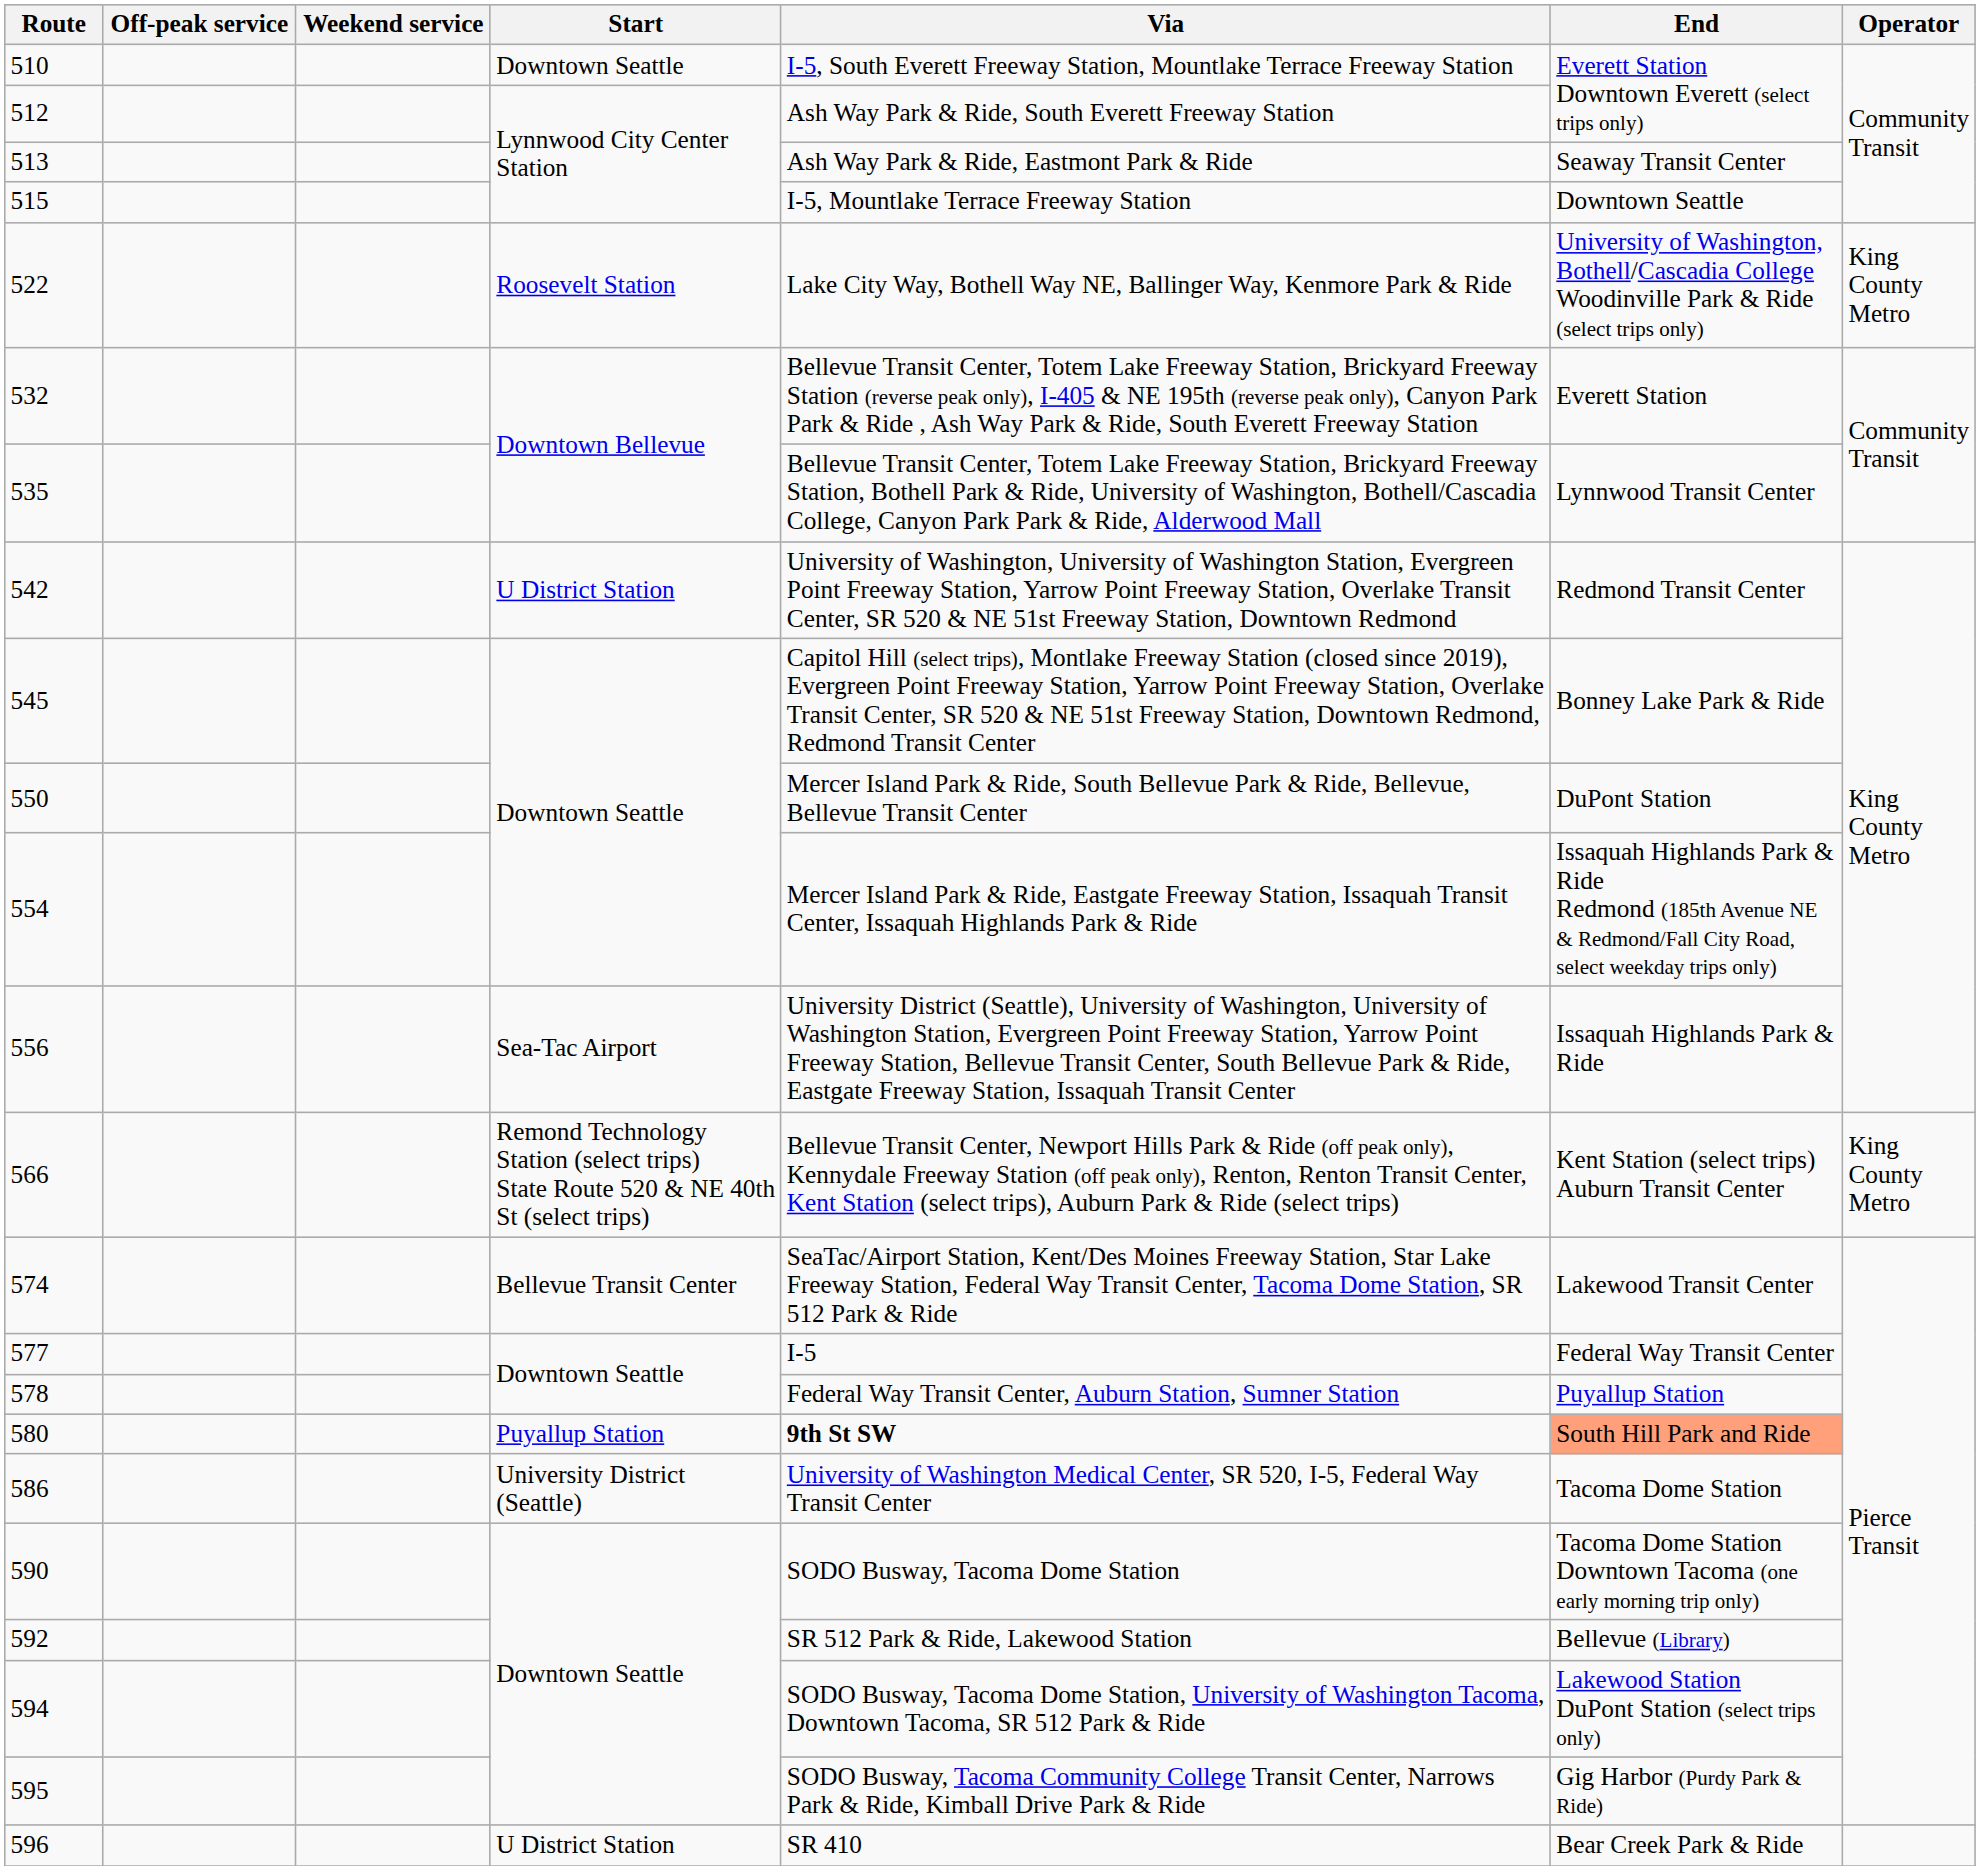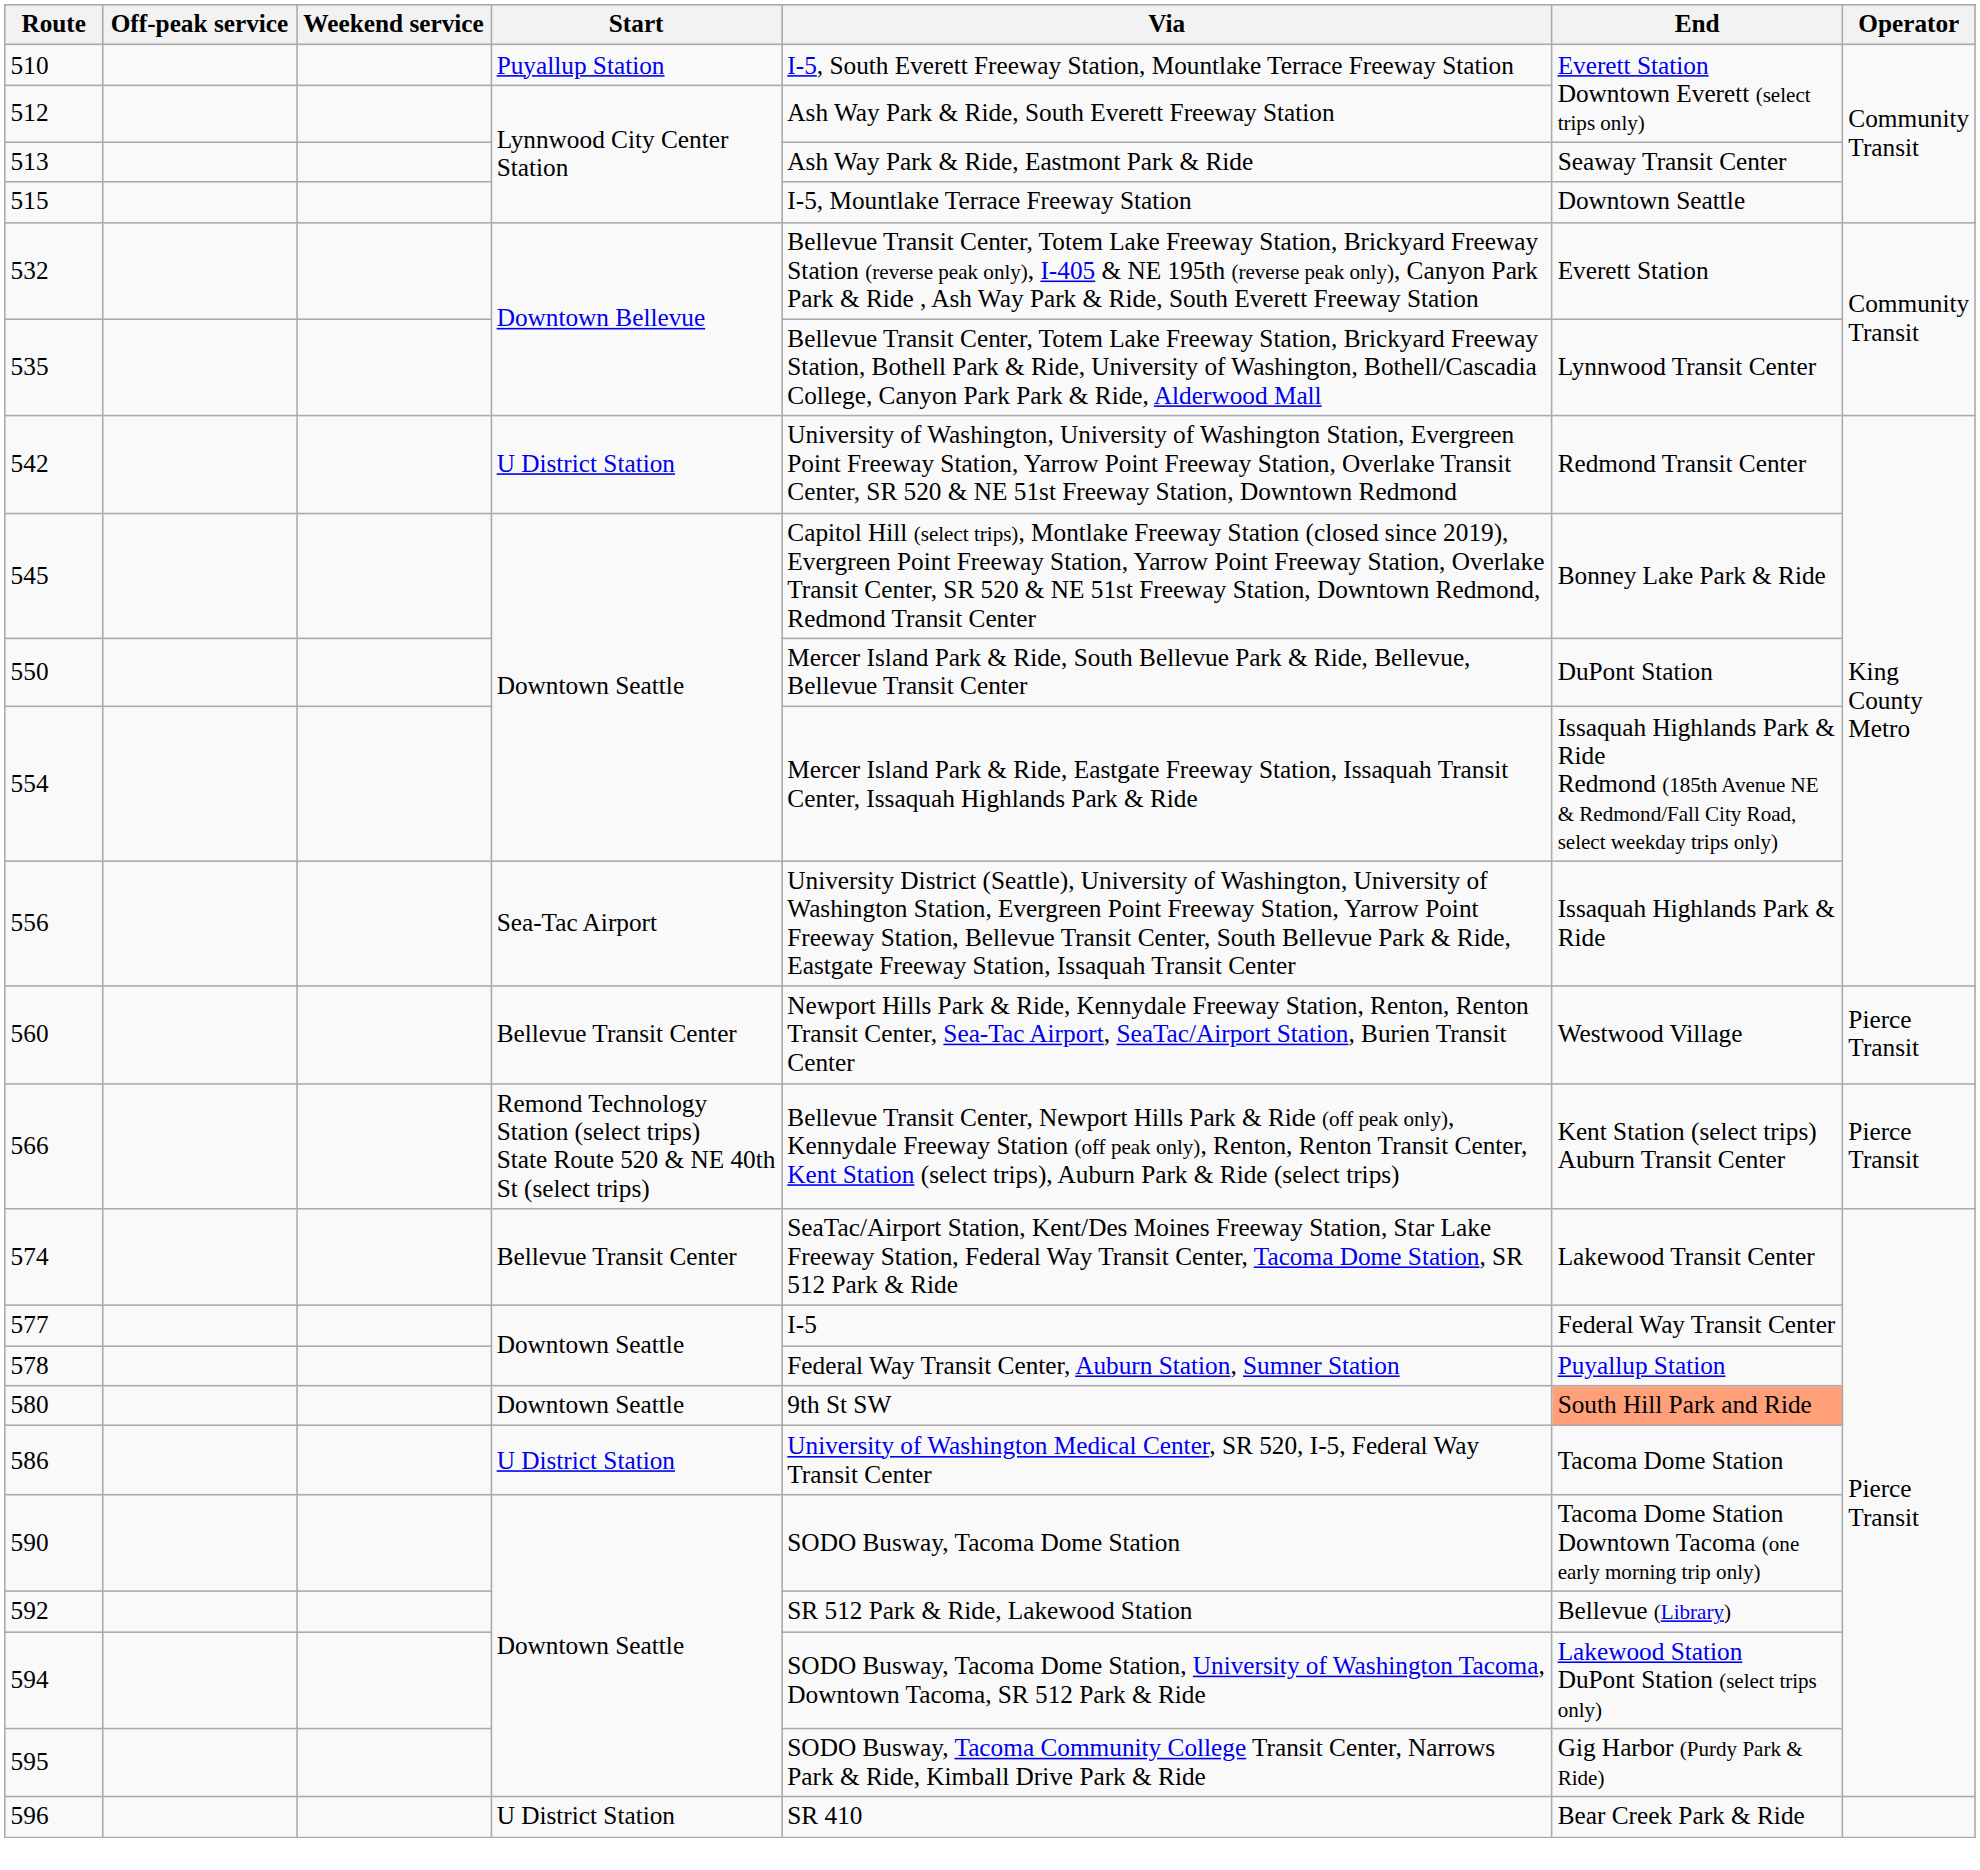510 | Start: Downtown Seattle -> Puyallup Station
- row: 522 | Roosevelt Station | Lake City Way, Bothell Way NE, Ballinger Way, Kenmore Park & Ride | University of Washington, Bothell/Cascadia College Woodinville Park & Ride (select trips only) | King County Metro
+ row: 560 | Bellevue Transit Center | Newport Hills Park & Ride, Kennydale Freeway Station, Renton, Renton Transit Center, Sea-Tac Airport, SeaTac/Airport Station, Burien Transit Center | Westwood Village | Pierce Transit
566 | Operator: King County Metro -> Pierce Transit
580 | Start: Puyallup Station -> Downtown Seattle
580 | Via: bold -> normal
586 | Start: University District (Seattle) -> U District Station
